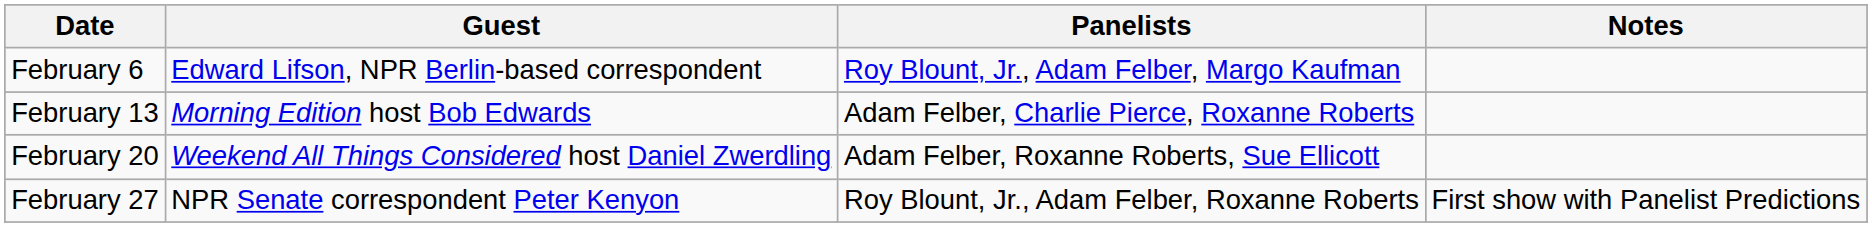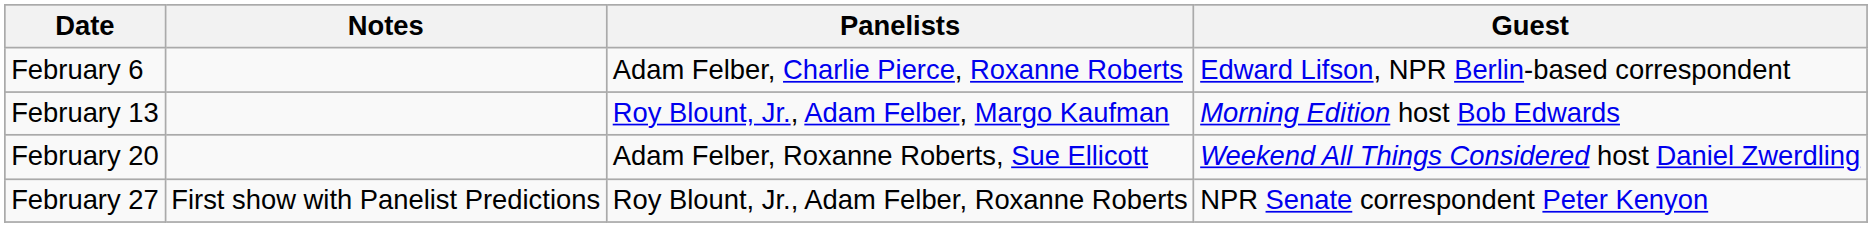columns swapped: Guest <-> Notes
February 6 | Panelists: Roy Blount, Jr., Adam Felber, Margo Kaufman -> Adam Felber, Charlie Pierce, Roxanne Roberts
February 13 | Panelists: Adam Felber, Charlie Pierce, Roxanne Roberts -> Roy Blount, Jr., Adam Felber, Margo Kaufman
